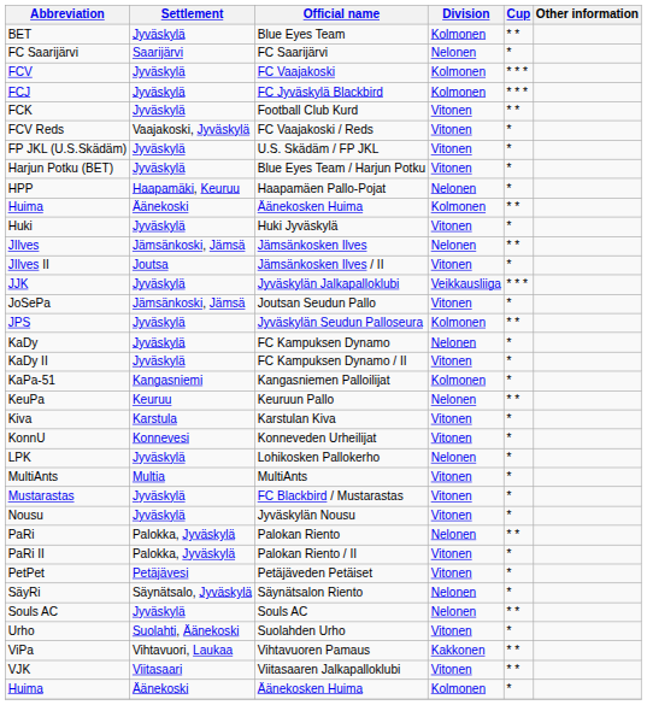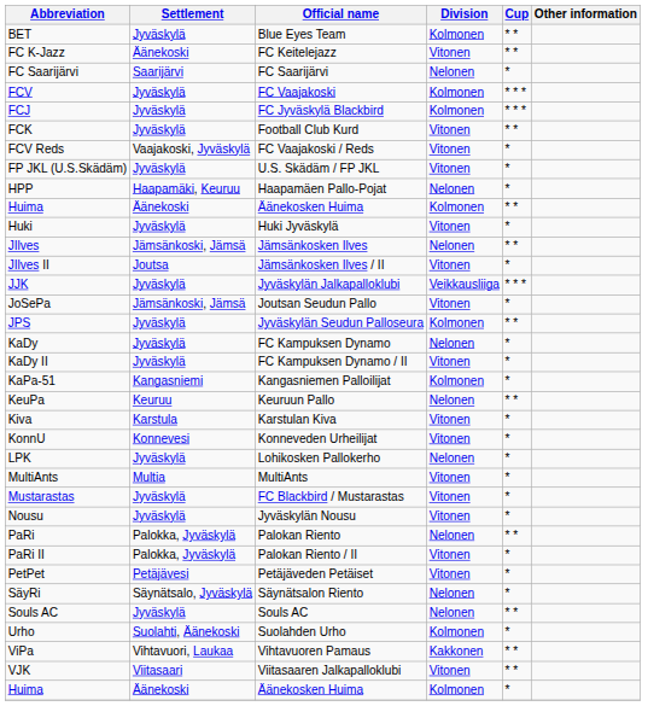+ row: FC K-Jazz | Äänekoski | FC Keitelejazz | Vitonen | * *
- row: Harjun Potku (BET) | Jyväskylä | Blue Eyes Team / Harjun Potku | Vitonen | *
Urho | Division: Vitonen -> Kolmonen
